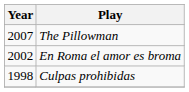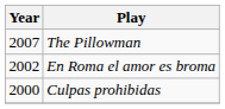Culpas prohibidas | Year: 1998 -> 2000
